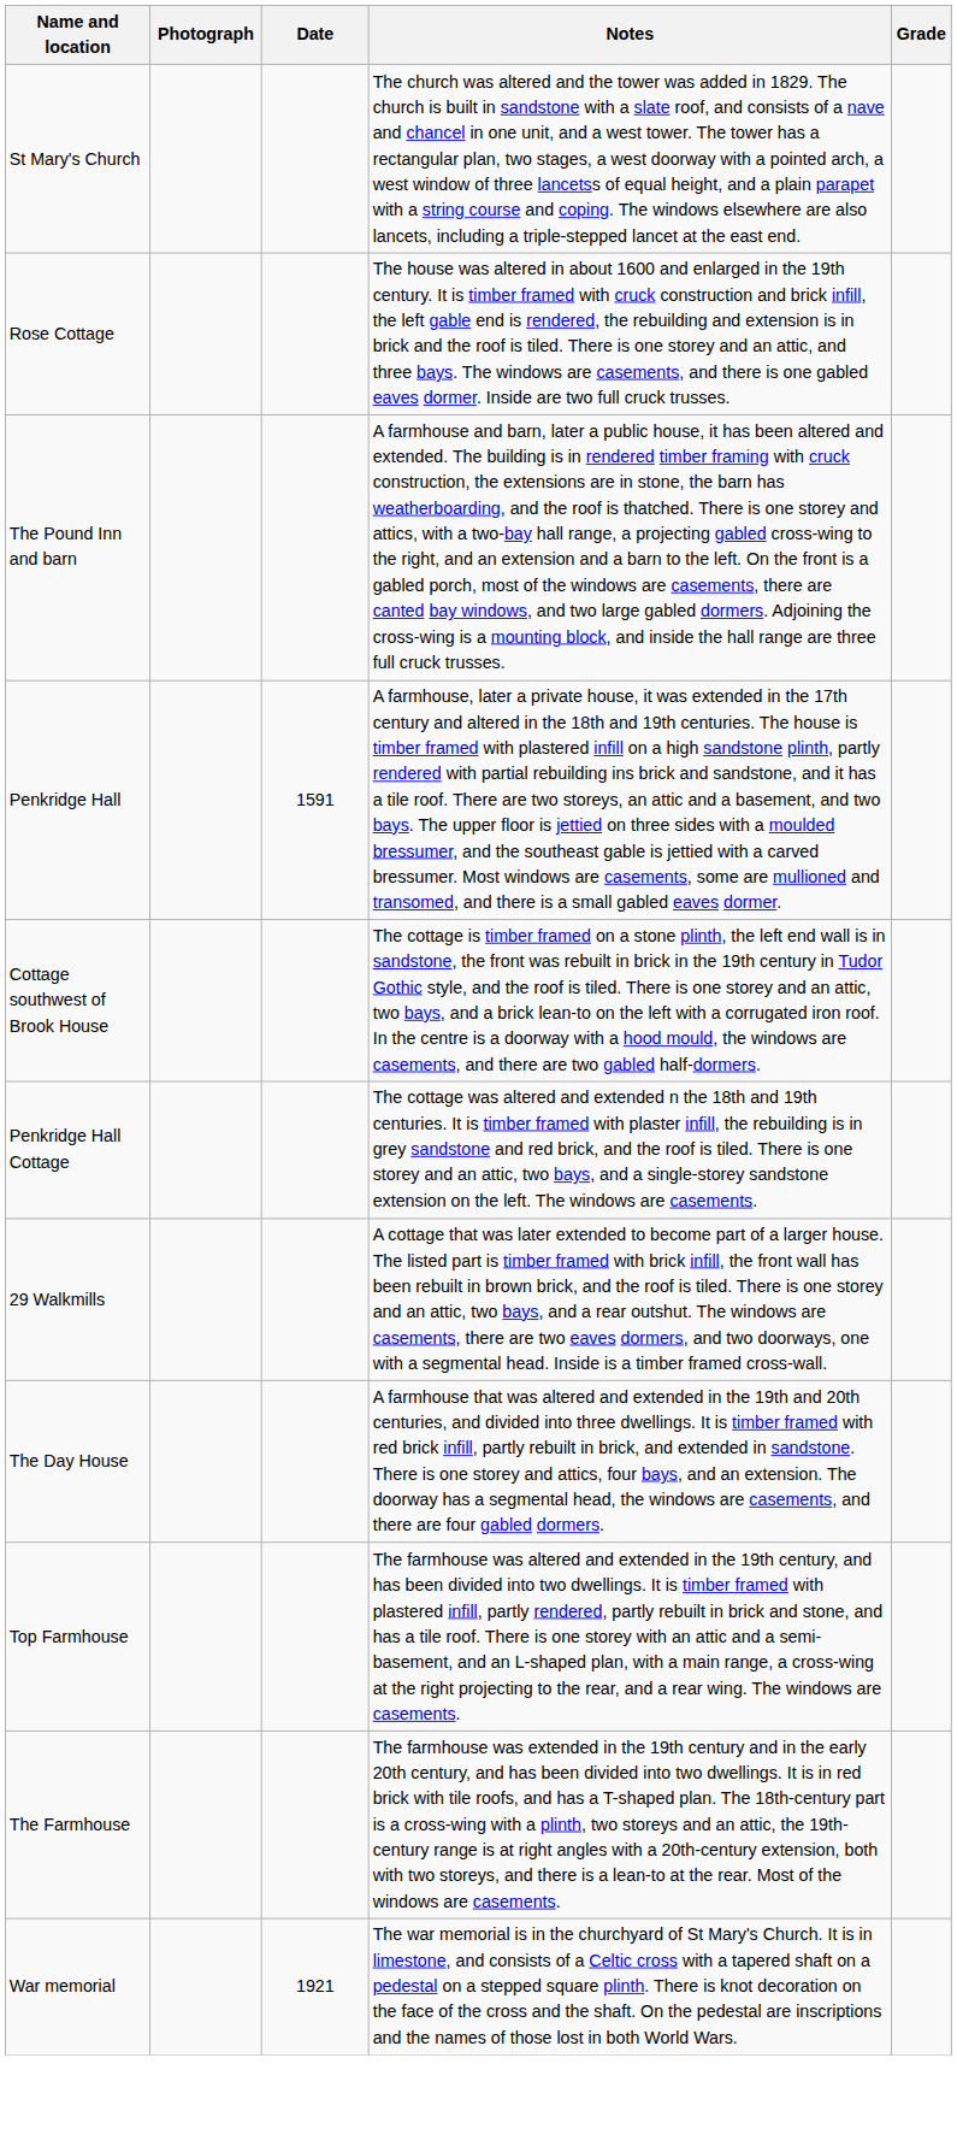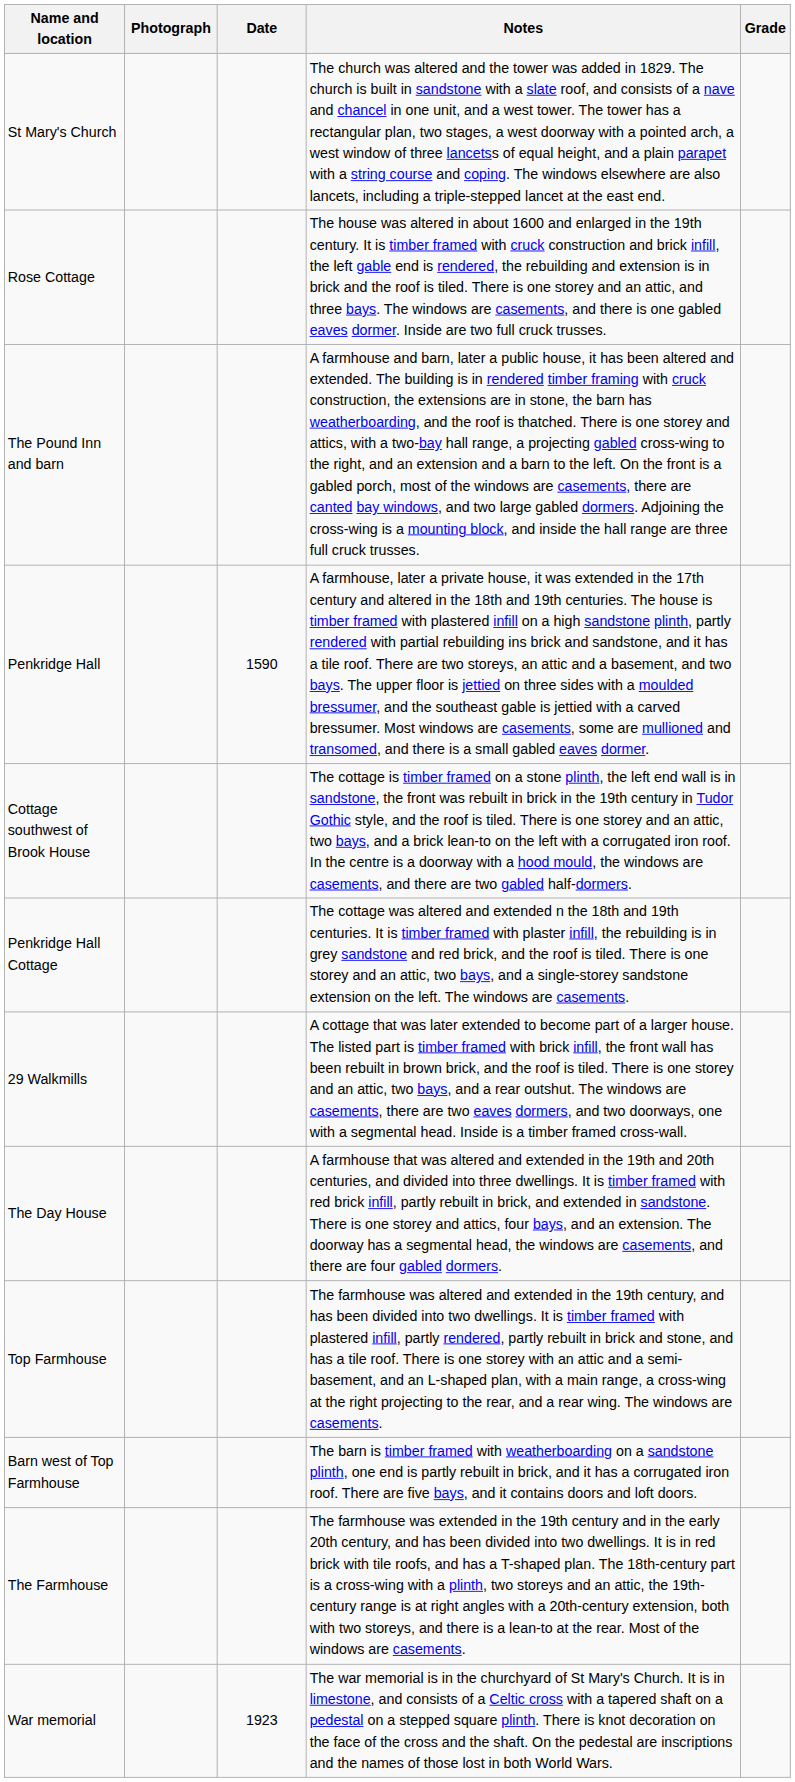Penkridge Hall | Date: 1591 -> 1590
+ row: Barn west of Top Farmhouse | The barn is timber framed with weatherboarding on a sandstone plinth, one end is partly rebuilt in brick, and it has a corrugated iron roof. There are five bays, and it contains doors and loft doors.
War memorial | Date: 1921 -> 1923
